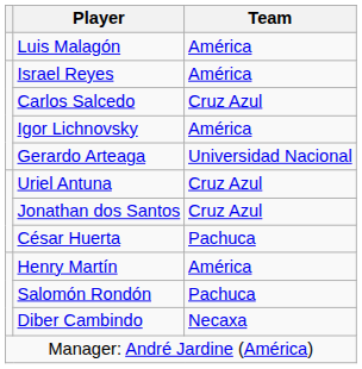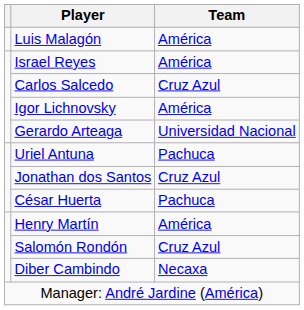Uriel Antuna | Team: Cruz Azul -> Pachuca
Salomón Rondón | Team: Pachuca -> Cruz Azul
